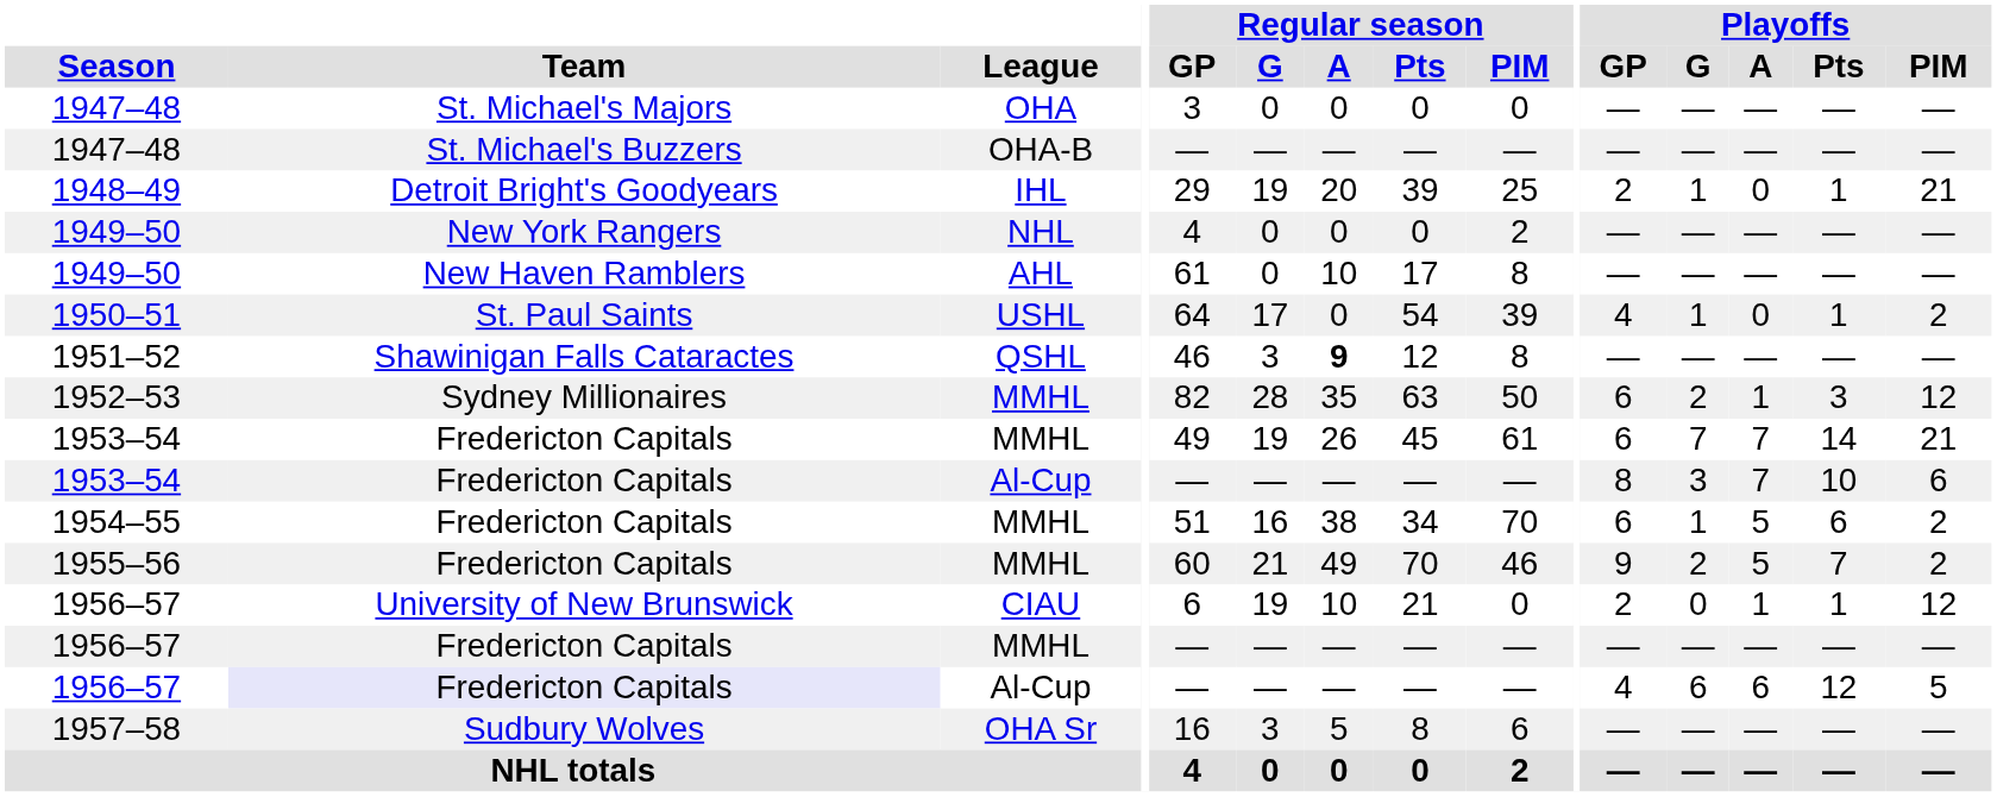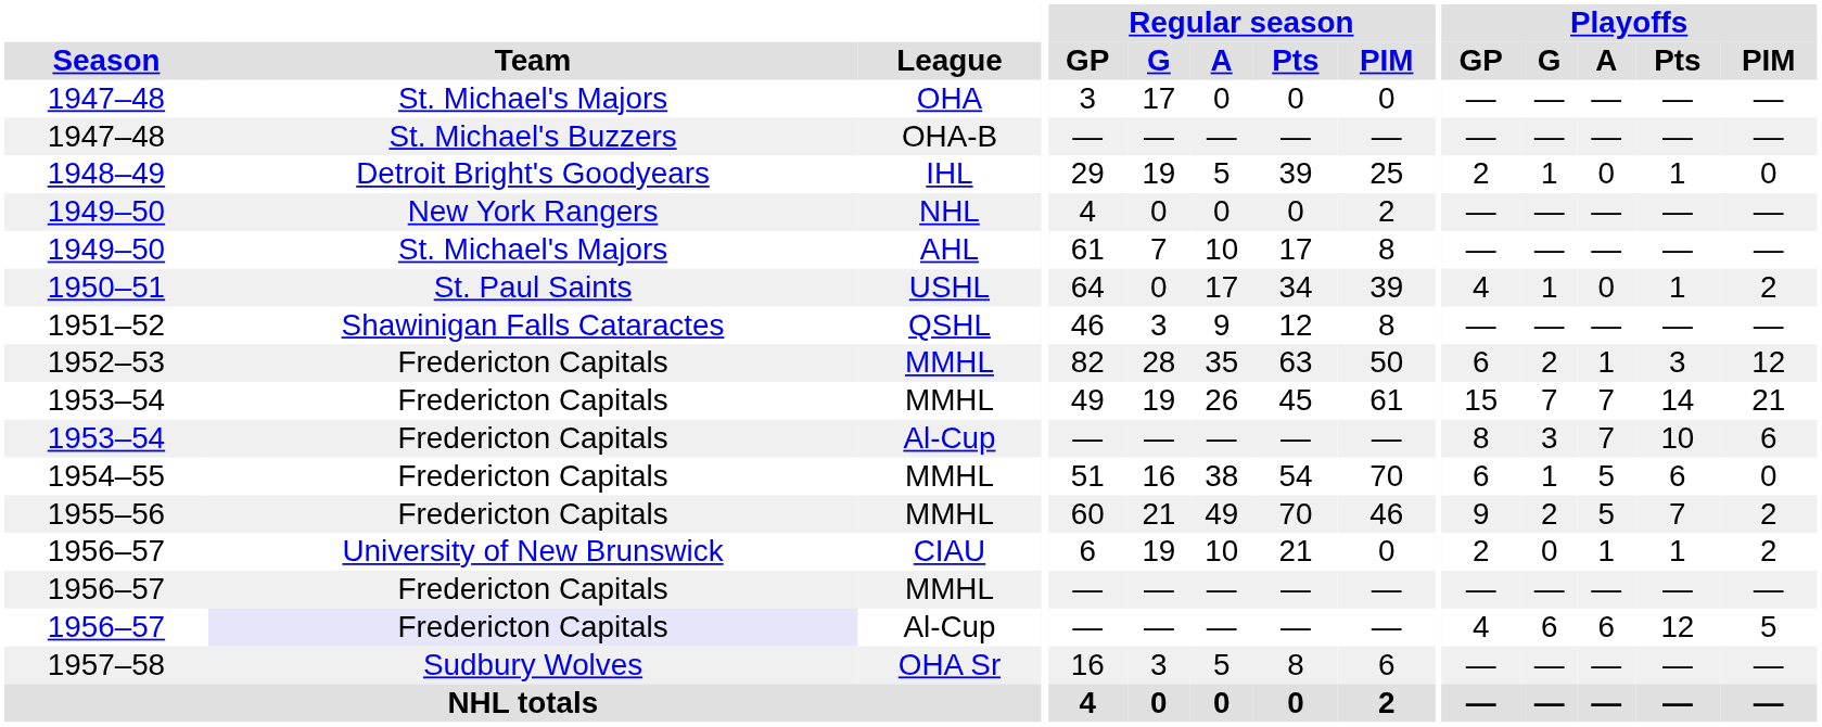1947–48 / OHA | Regular season / G: 0 -> 17
1948–49 | Regular season / A: 20 -> 5
1948–49 | Playoffs / PIM: 21 -> 0
1949–50 / AHL | Team: New Haven Ramblers -> St. Michael's Majors
1949–50 / AHL | Regular season / G: 0 -> 7
1950–51 | Regular season / G: 17 -> 0
1950–51 | Regular season / A: 0 -> 17
1950–51 | Regular season / Pts: 54 -> 34
1951–52 | Regular season / A: bold -> normal
1952–53 | Team: Sydney Millionaires -> Fredericton Capitals
1953–54 / MMHL | Playoffs / GP: 6 -> 15
1954–55 | Regular season / Pts: 34 -> 54
1954–55 | Playoffs / PIM: 2 -> 0
1956–57 / CIAU | Playoffs / PIM: 12 -> 2
